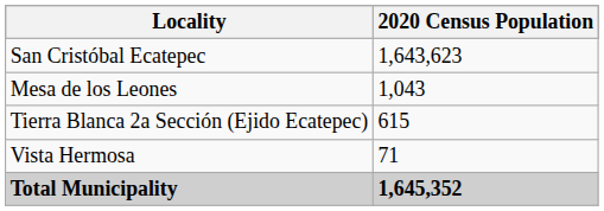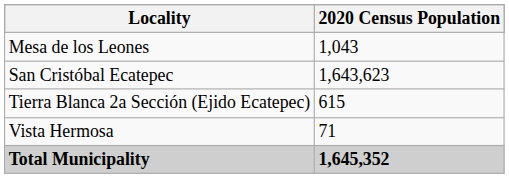rows swapped: San Cristóbal Ecatepec <-> Mesa de los Leones
